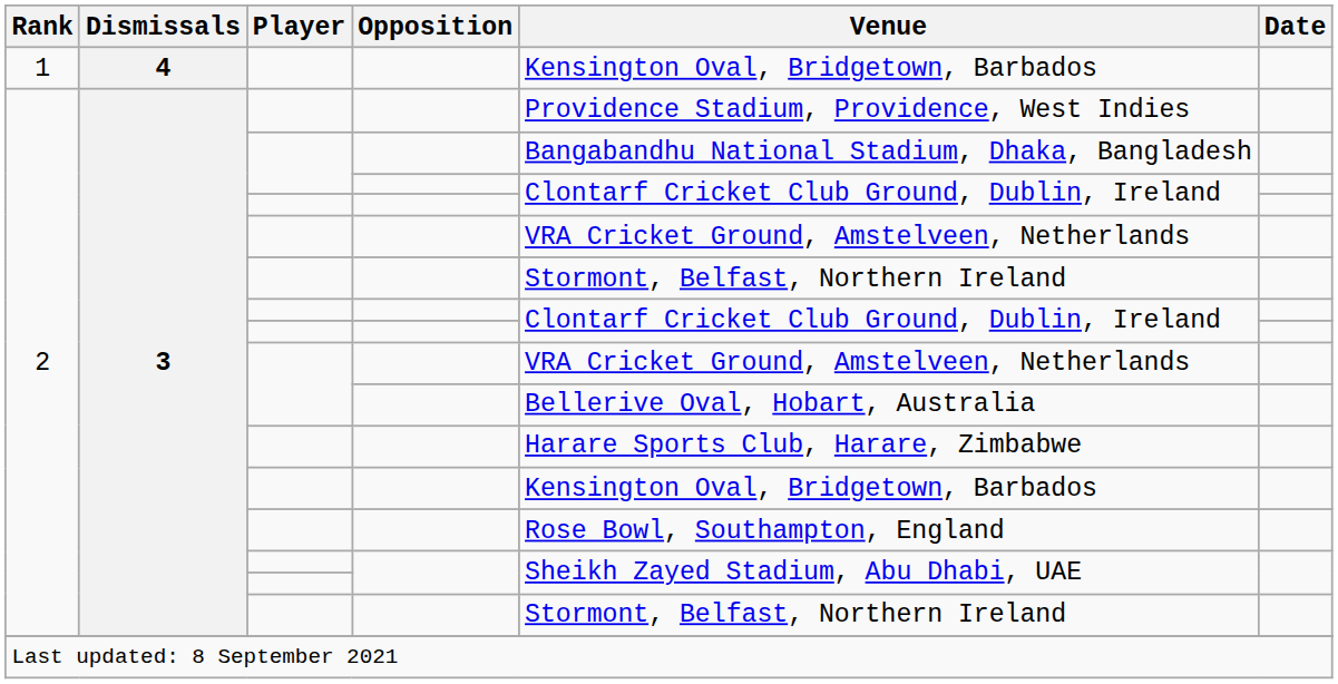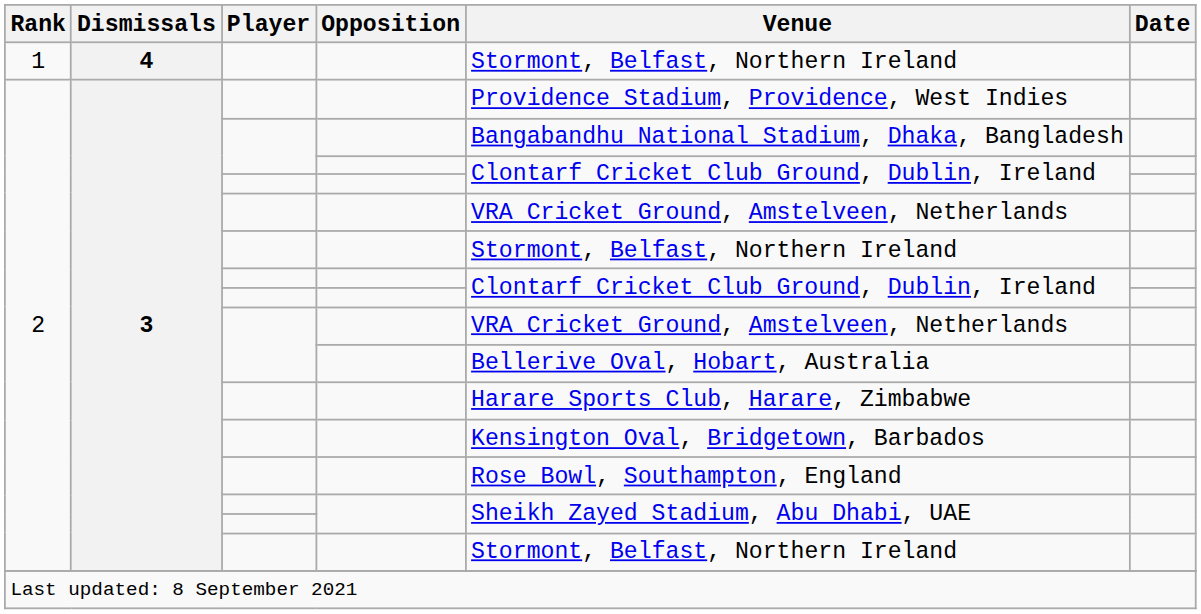1 | Venue: Kensington Oval, Bridgetown, Barbados -> Stormont, Belfast, Northern Ireland
